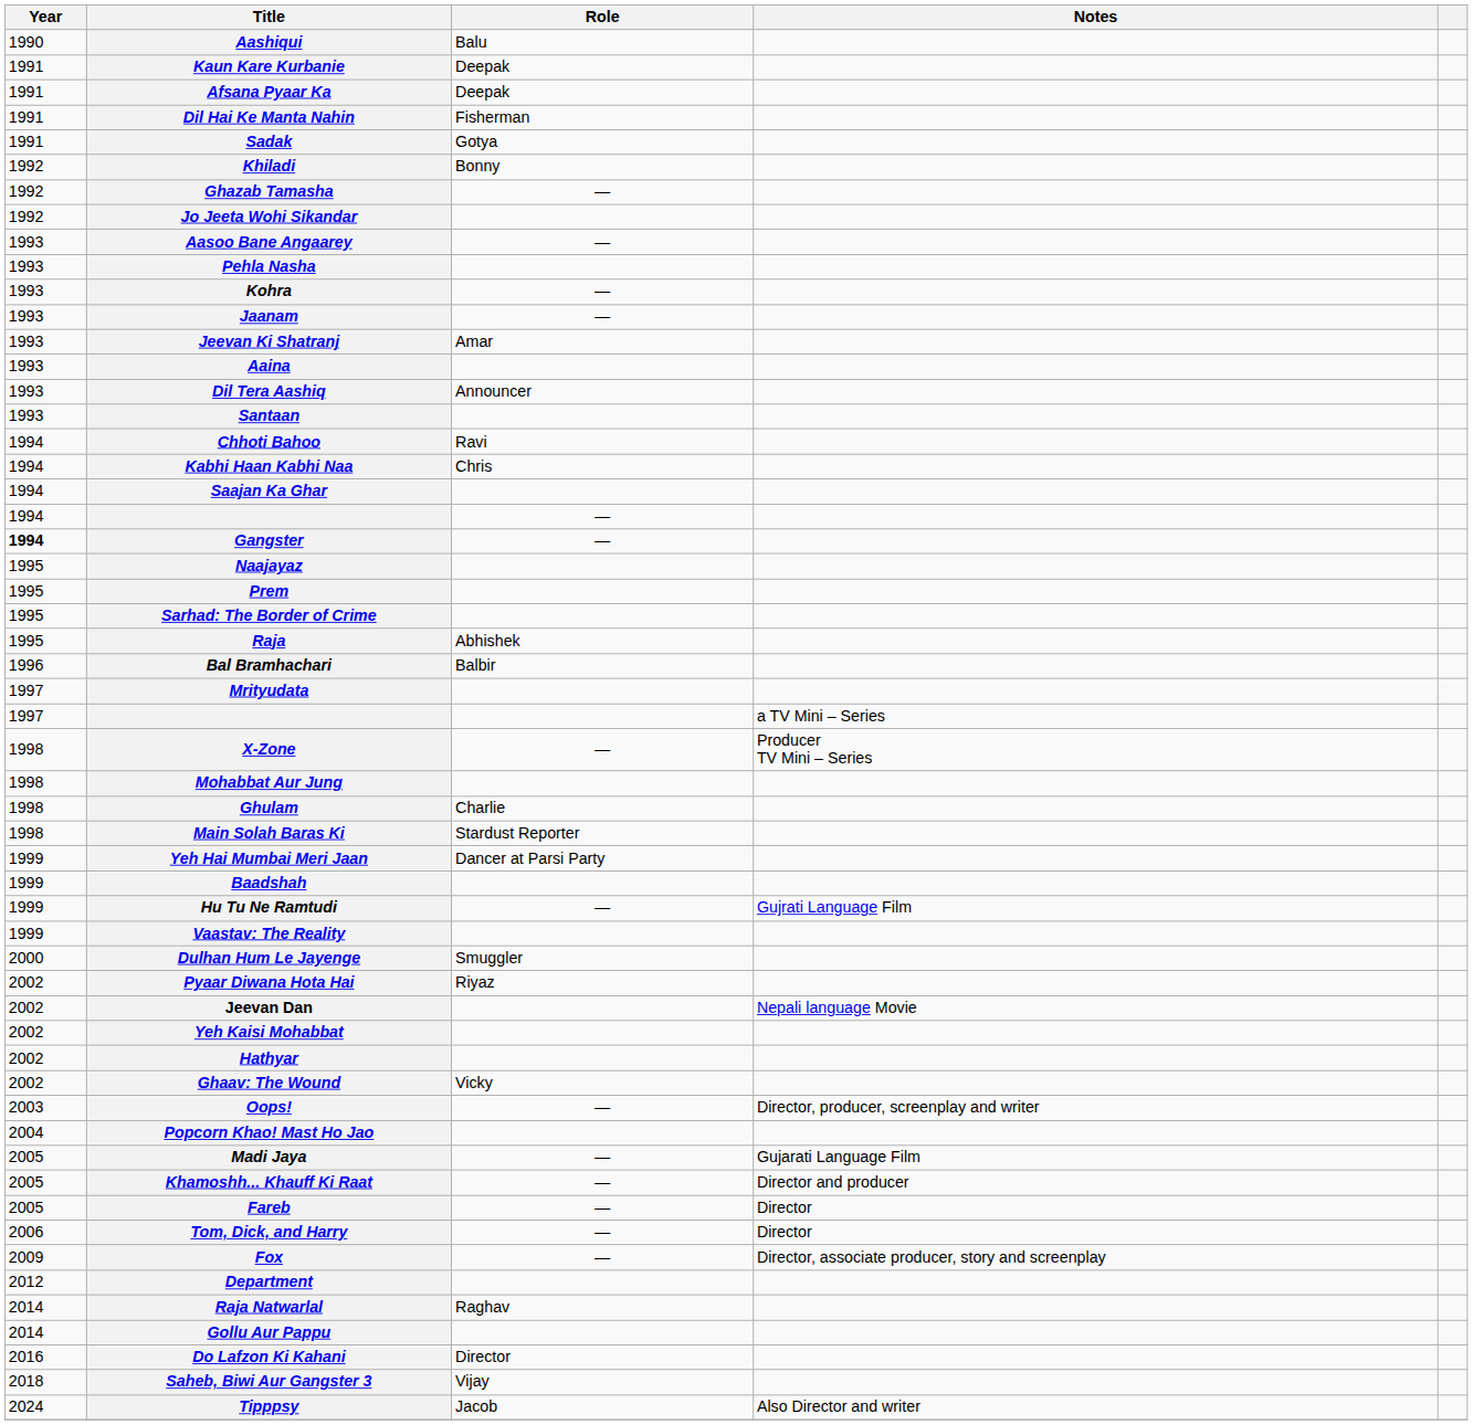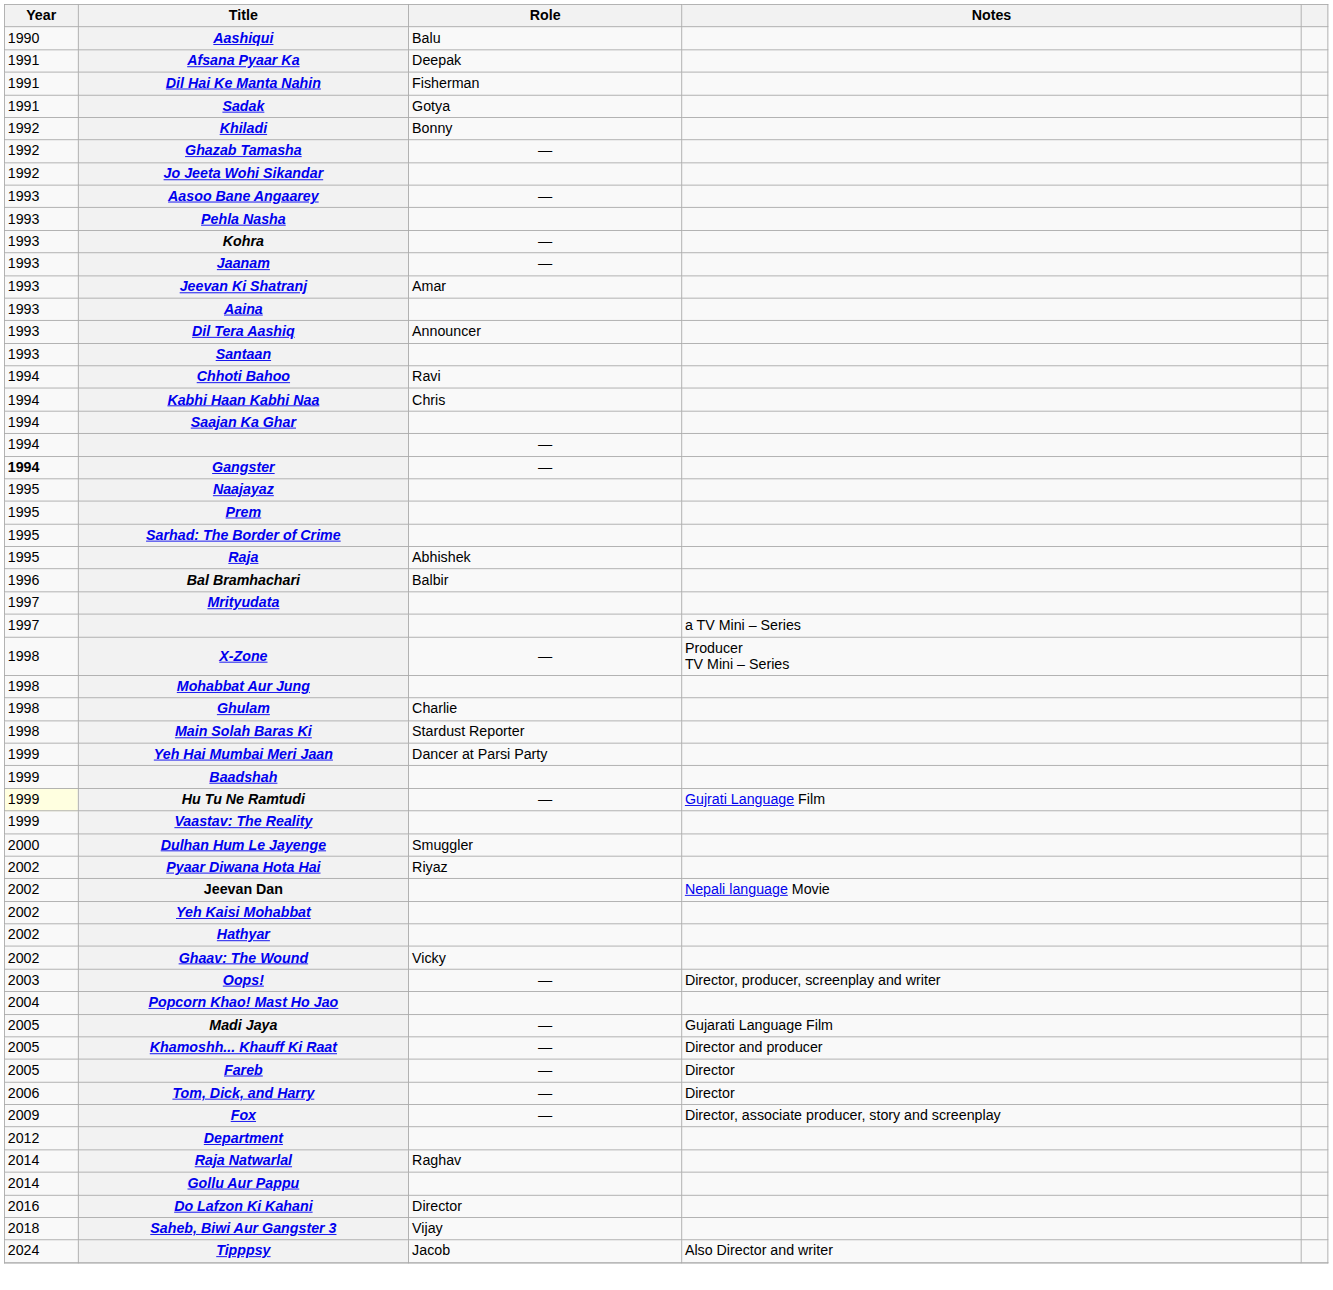- row: 1991 | Kaun Kare Kurbanie | Deepak
Hu Tu Ne Ramtudi | Year: no background -> lightyellow background
